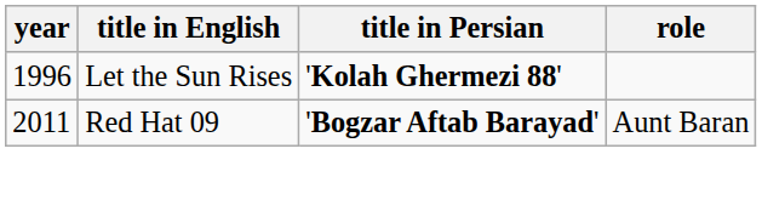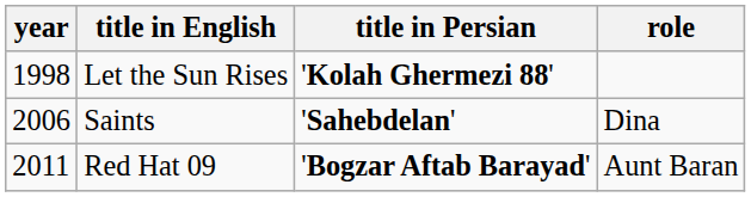Let the Sun Rises | year: 1996 -> 1998
+ row: 2006 | Saints | 'Sahebdelan' | Dina
